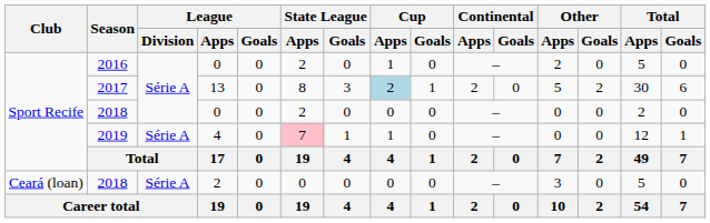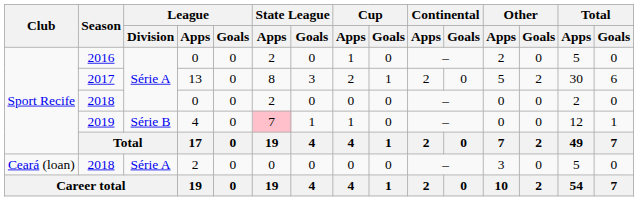2017 | Cup / Apps: lightblue background -> no background
2019 | League / Division: Série A -> Série B
